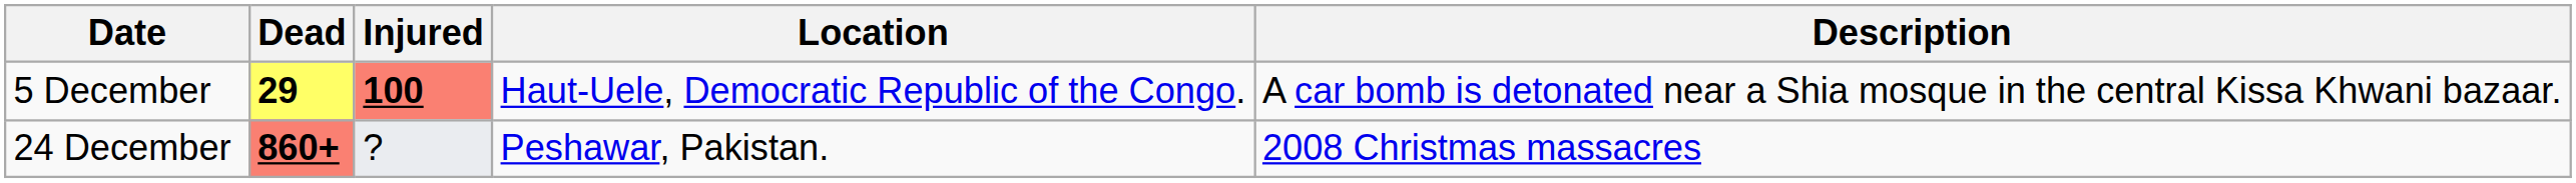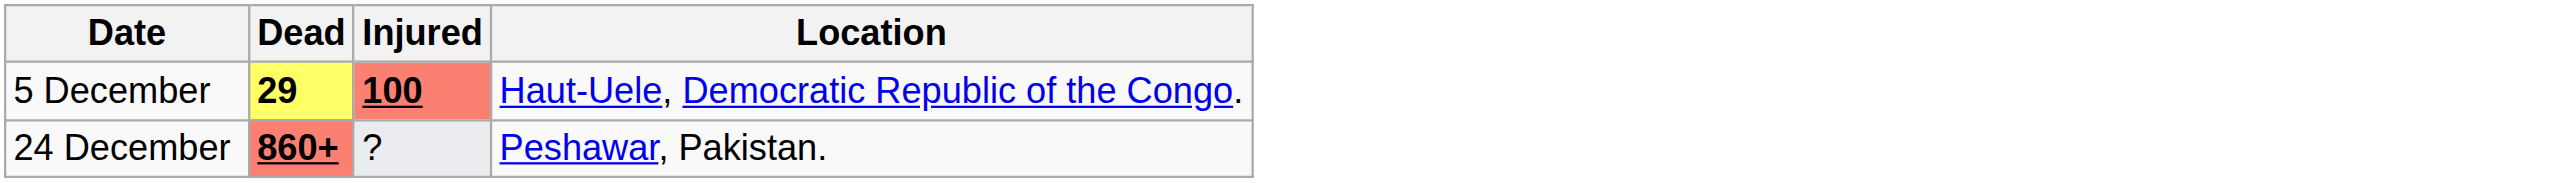- column: Description | A car bomb is detonated near a Shia mosque in the central Kissa Khwani bazaar. | 2008 Christmas massacres
